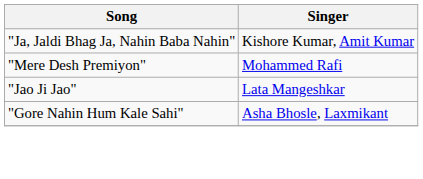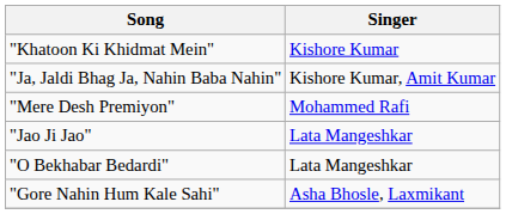+ row: "Khatoon Ki Khidmat Mein" | Kishore Kumar
+ row: "O Bekhabar Bedardi" | Lata Mangeshkar
